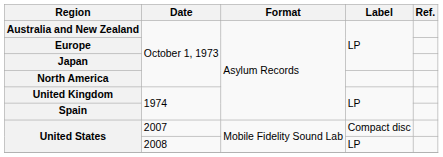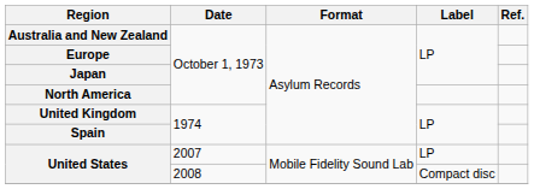United States / 2007 | Label: Compact disc -> LP
United States / 2008 | Label: LP -> Compact disc
